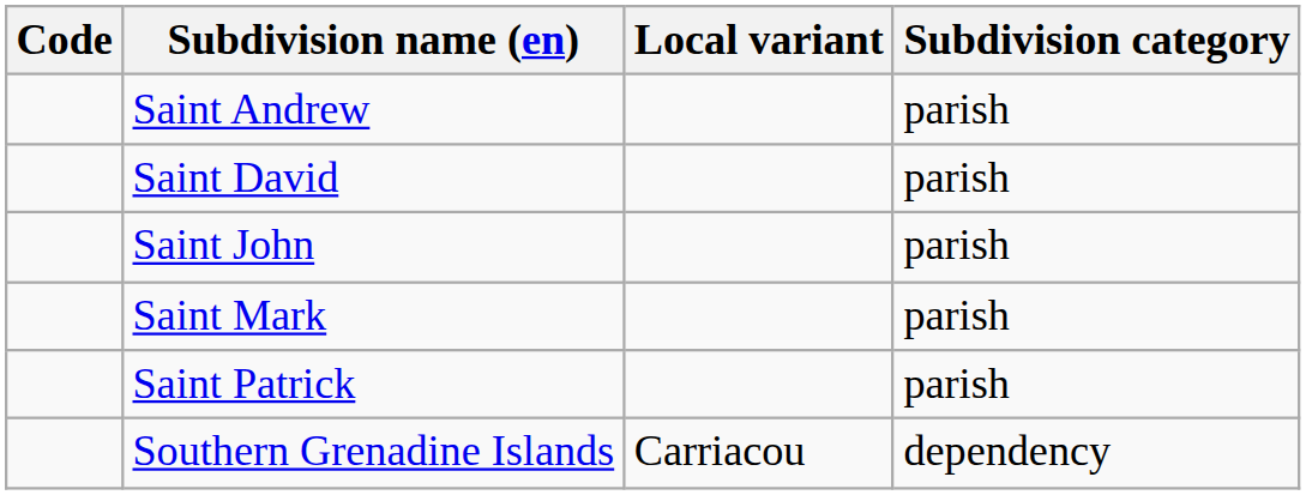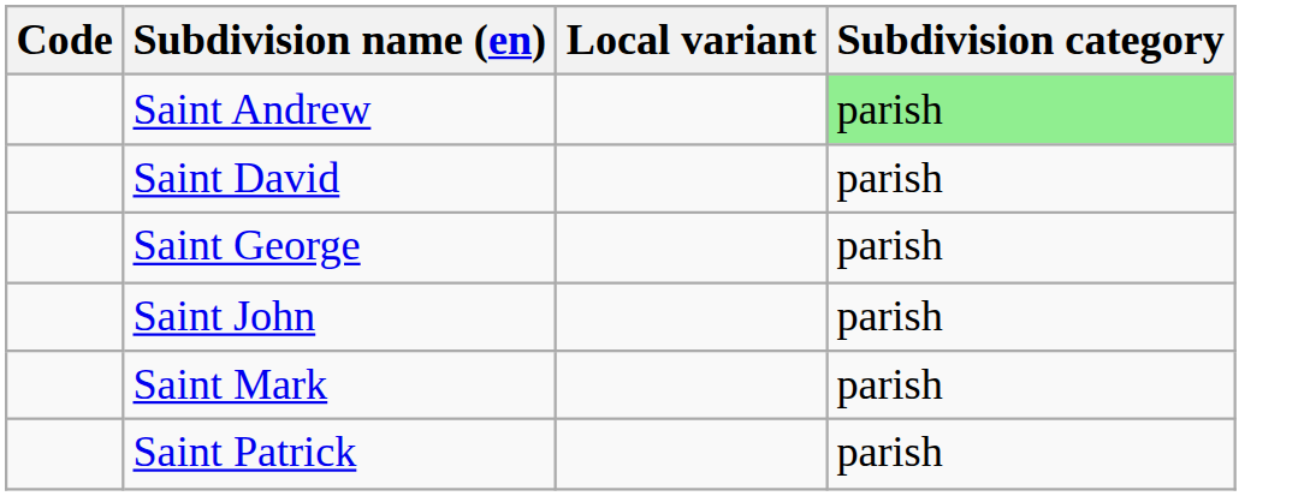Saint Andrew | Subdivision category: no background -> lightgreen background
+ row: Saint George | parish
- row: Southern Grenadine Islands | Carriacou | dependency
